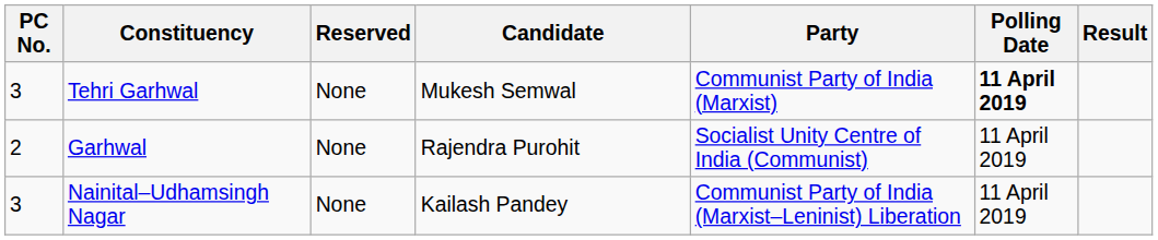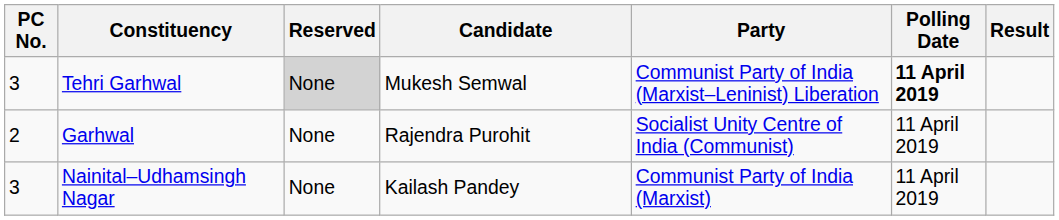Tehri Garhwal | Reserved: no background -> lightgrey background
Tehri Garhwal | Party: Communist Party of India (Marxist) -> Communist Party of India (Marxist–Leninist) Liberation
Nainital–Udhamsingh Nagar | Party: Communist Party of India (Marxist–Leninist) Liberation -> Communist Party of India (Marxist)
